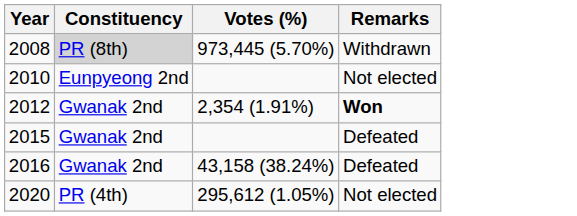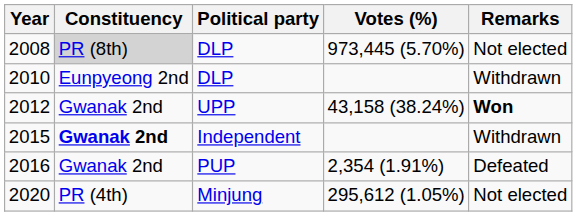+ column: Political party | DLP | DLP | UPP | Independent | PUP | Minjung
2008 | Remarks: Withdrawn -> Not elected
2010 | Remarks: Not elected -> Withdrawn
2012 | Votes (%): 2,354 (1.91%) -> 43,158 (38.24%)
2015 | Constituency: normal -> bold
2015 | Remarks: Defeated -> Withdrawn
2016 | Votes (%): 43,158 (38.24%) -> 2,354 (1.91%)
